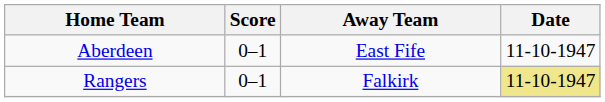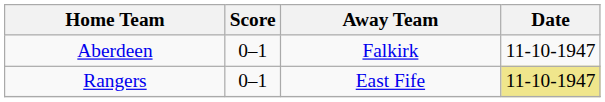Aberdeen | Away Team: East Fife -> Falkirk
Rangers | Away Team: Falkirk -> East Fife
